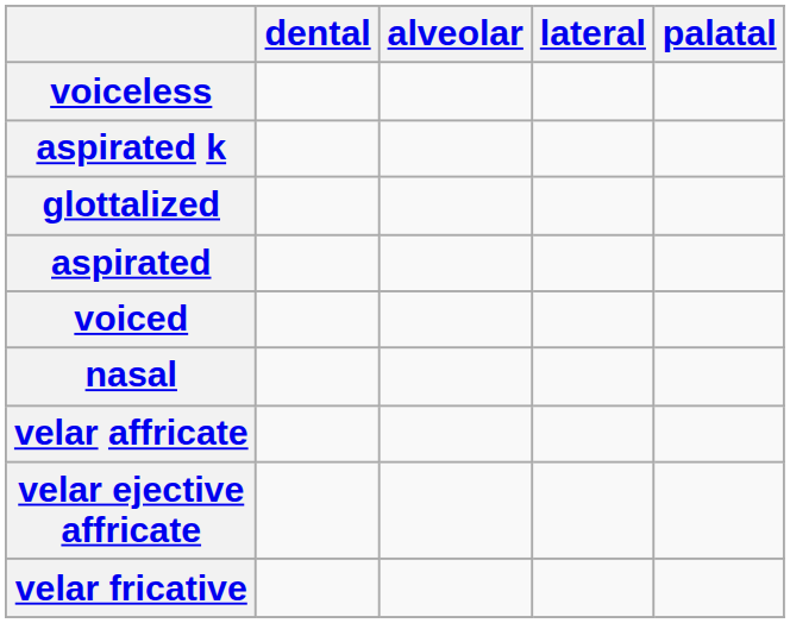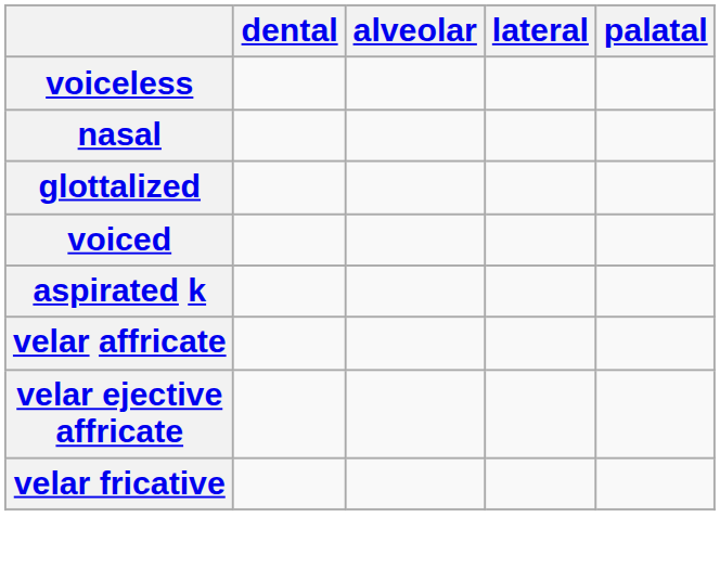rows swapped: nasal <-> aspirated k
- row: aspirated
